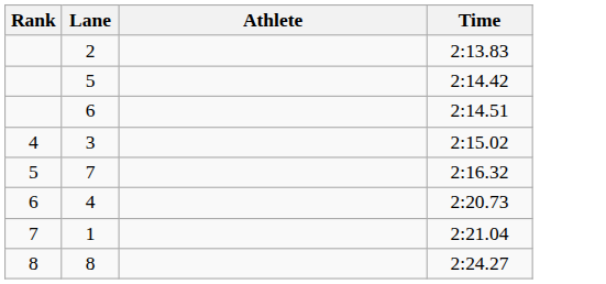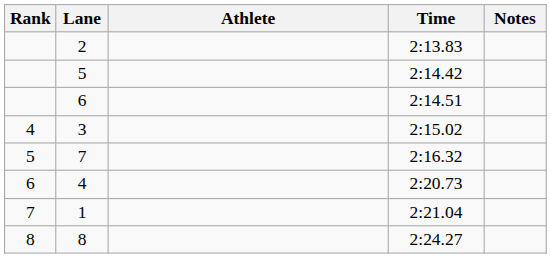+ column: Notes
